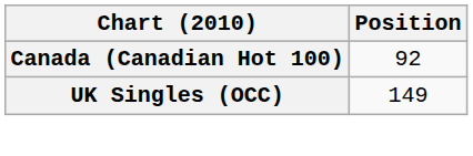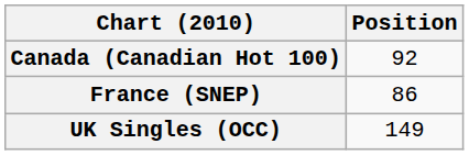+ row: France (SNEP) | 86
